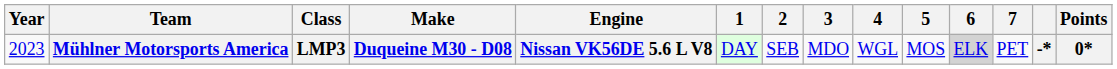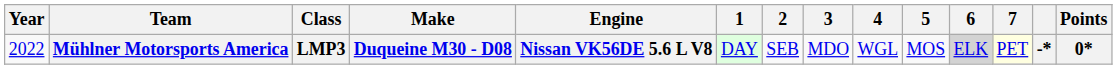Mühlner Motorsports America | Year: 2023 -> 2022
Mühlner Motorsports America | 7: no background -> lightyellow background
